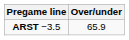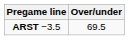ARST −3.5 | Over/under: 65.9 -> 69.5
